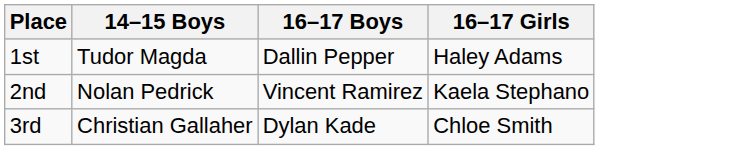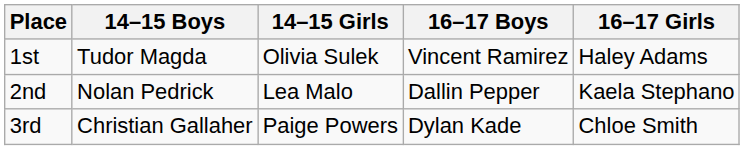+ column: 14–15 Girls | Olivia Sulek | Lea Malo | Paige Powers
1st | 16–17 Boys: Dallin Pepper -> Vincent Ramirez
2nd | 16–17 Boys: Vincent Ramirez -> Dallin Pepper
